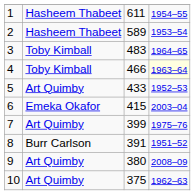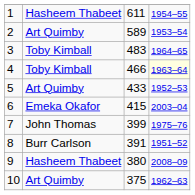2 | column 2: Hasheem Thabeet -> Art Quimby
7 | column 2: Art Quimby -> John Thomas
9 | column 2: Art Quimby -> Hasheem Thabeet
